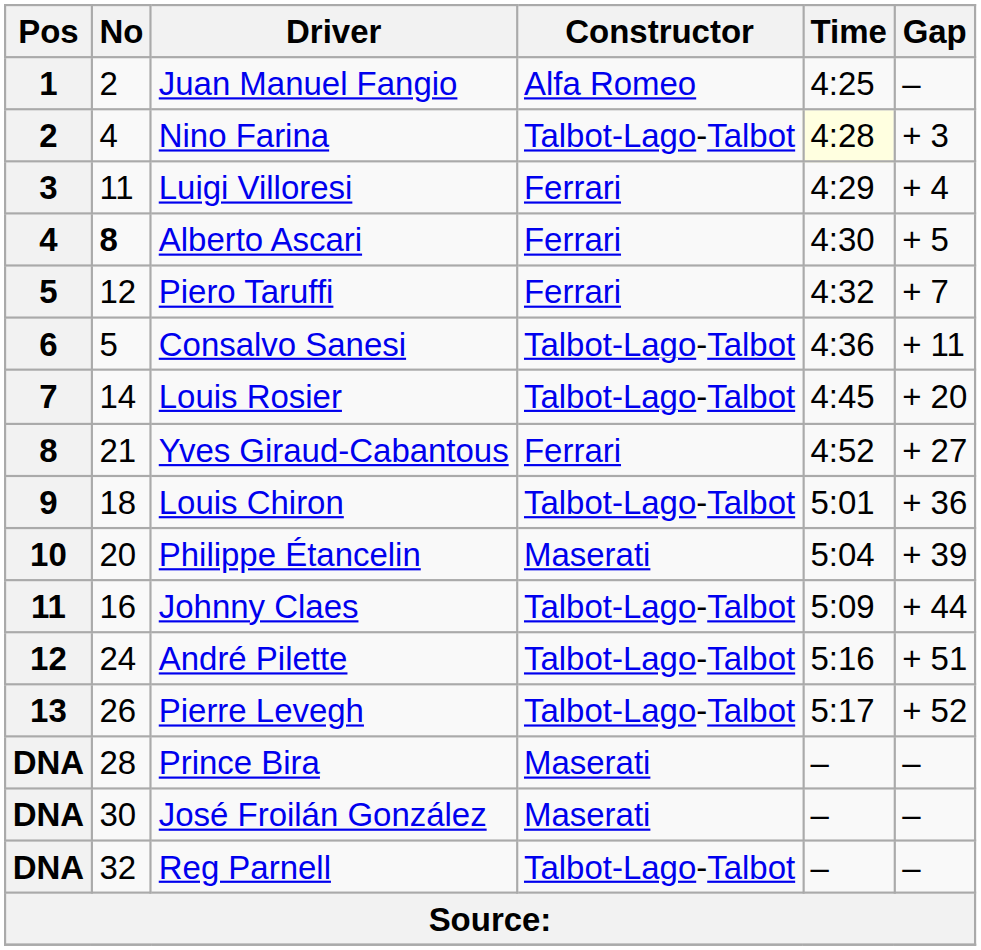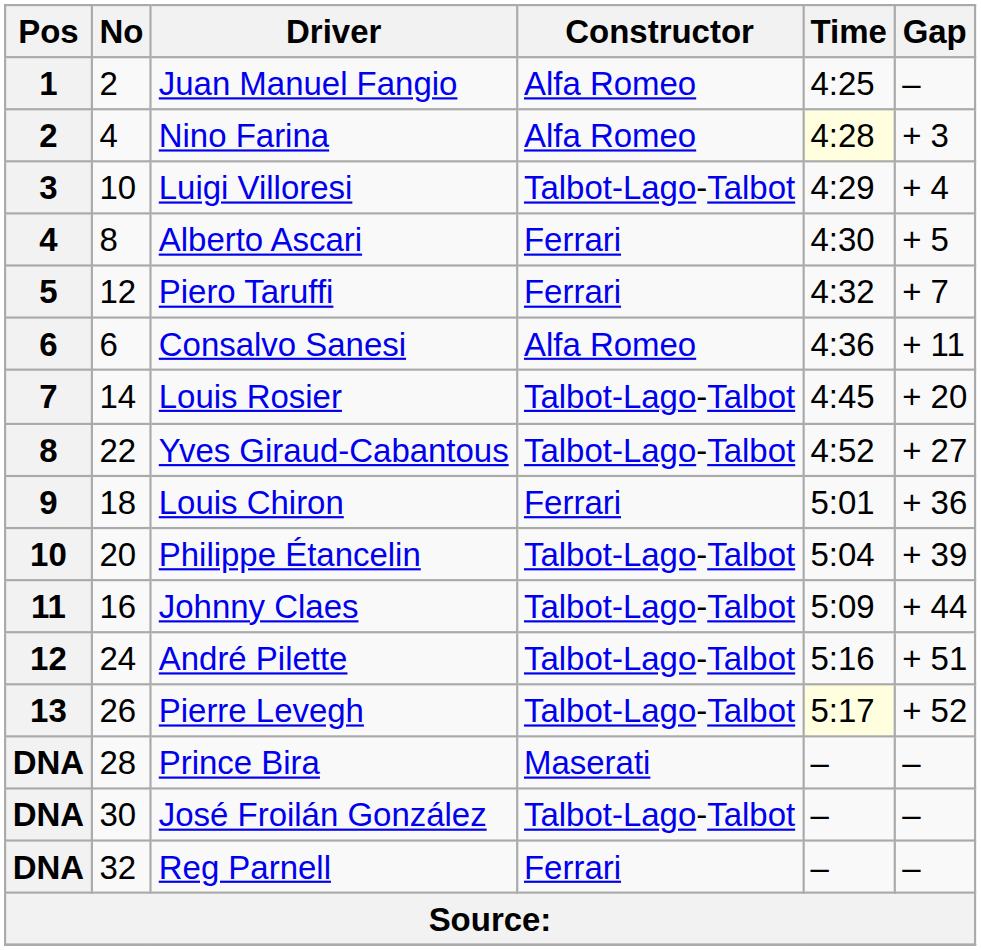Nino Farina | Constructor: Talbot-Lago-Talbot -> Alfa Romeo
Luigi Villoresi | No: 11 -> 10
Luigi Villoresi | Constructor: Ferrari -> Talbot-Lago-Talbot
Alberto Ascari | No: bold -> normal
Consalvo Sanesi | No: 5 -> 6
Consalvo Sanesi | Constructor: Talbot-Lago-Talbot -> Alfa Romeo
Yves Giraud-Cabantous | No: 21 -> 22
Yves Giraud-Cabantous | Constructor: Ferrari -> Talbot-Lago-Talbot
Louis Chiron | Constructor: Talbot-Lago-Talbot -> Ferrari
Philippe Étancelin | Constructor: Maserati -> Talbot-Lago-Talbot
Pierre Levegh | Time: no background -> lightyellow background
José Froilán González | Constructor: Maserati -> Talbot-Lago-Talbot
Reg Parnell | Constructor: Talbot-Lago-Talbot -> Ferrari
